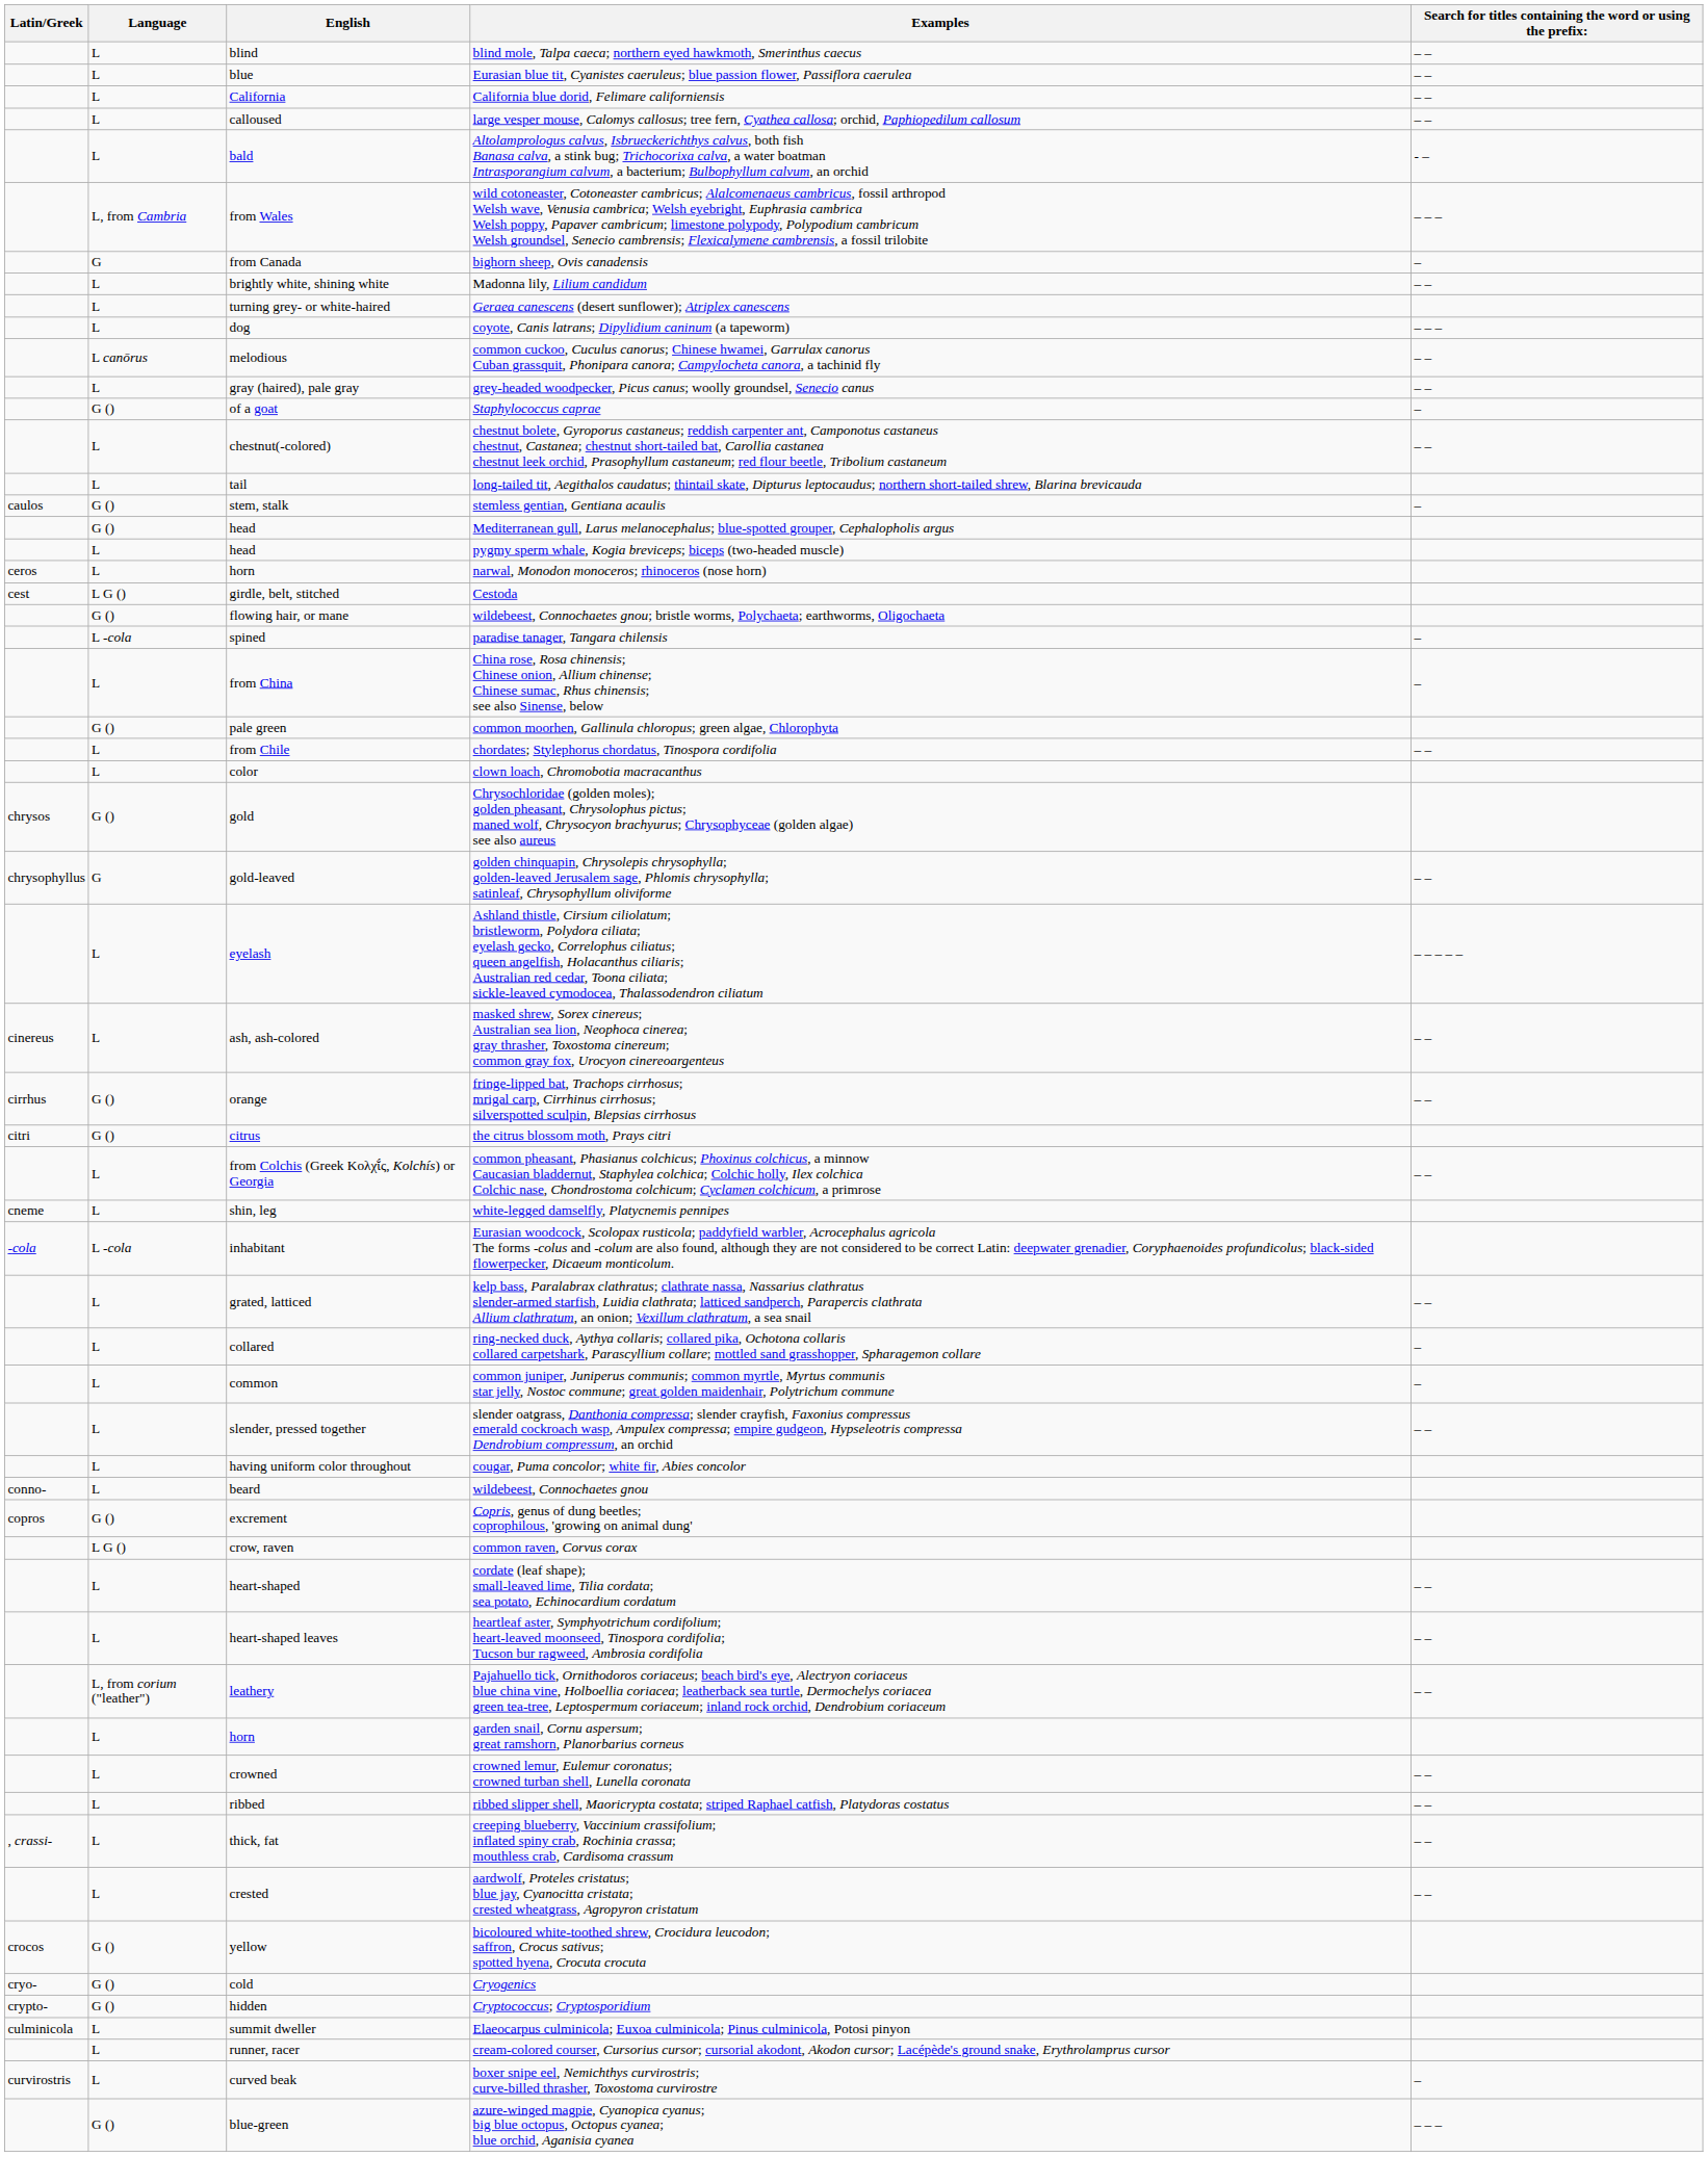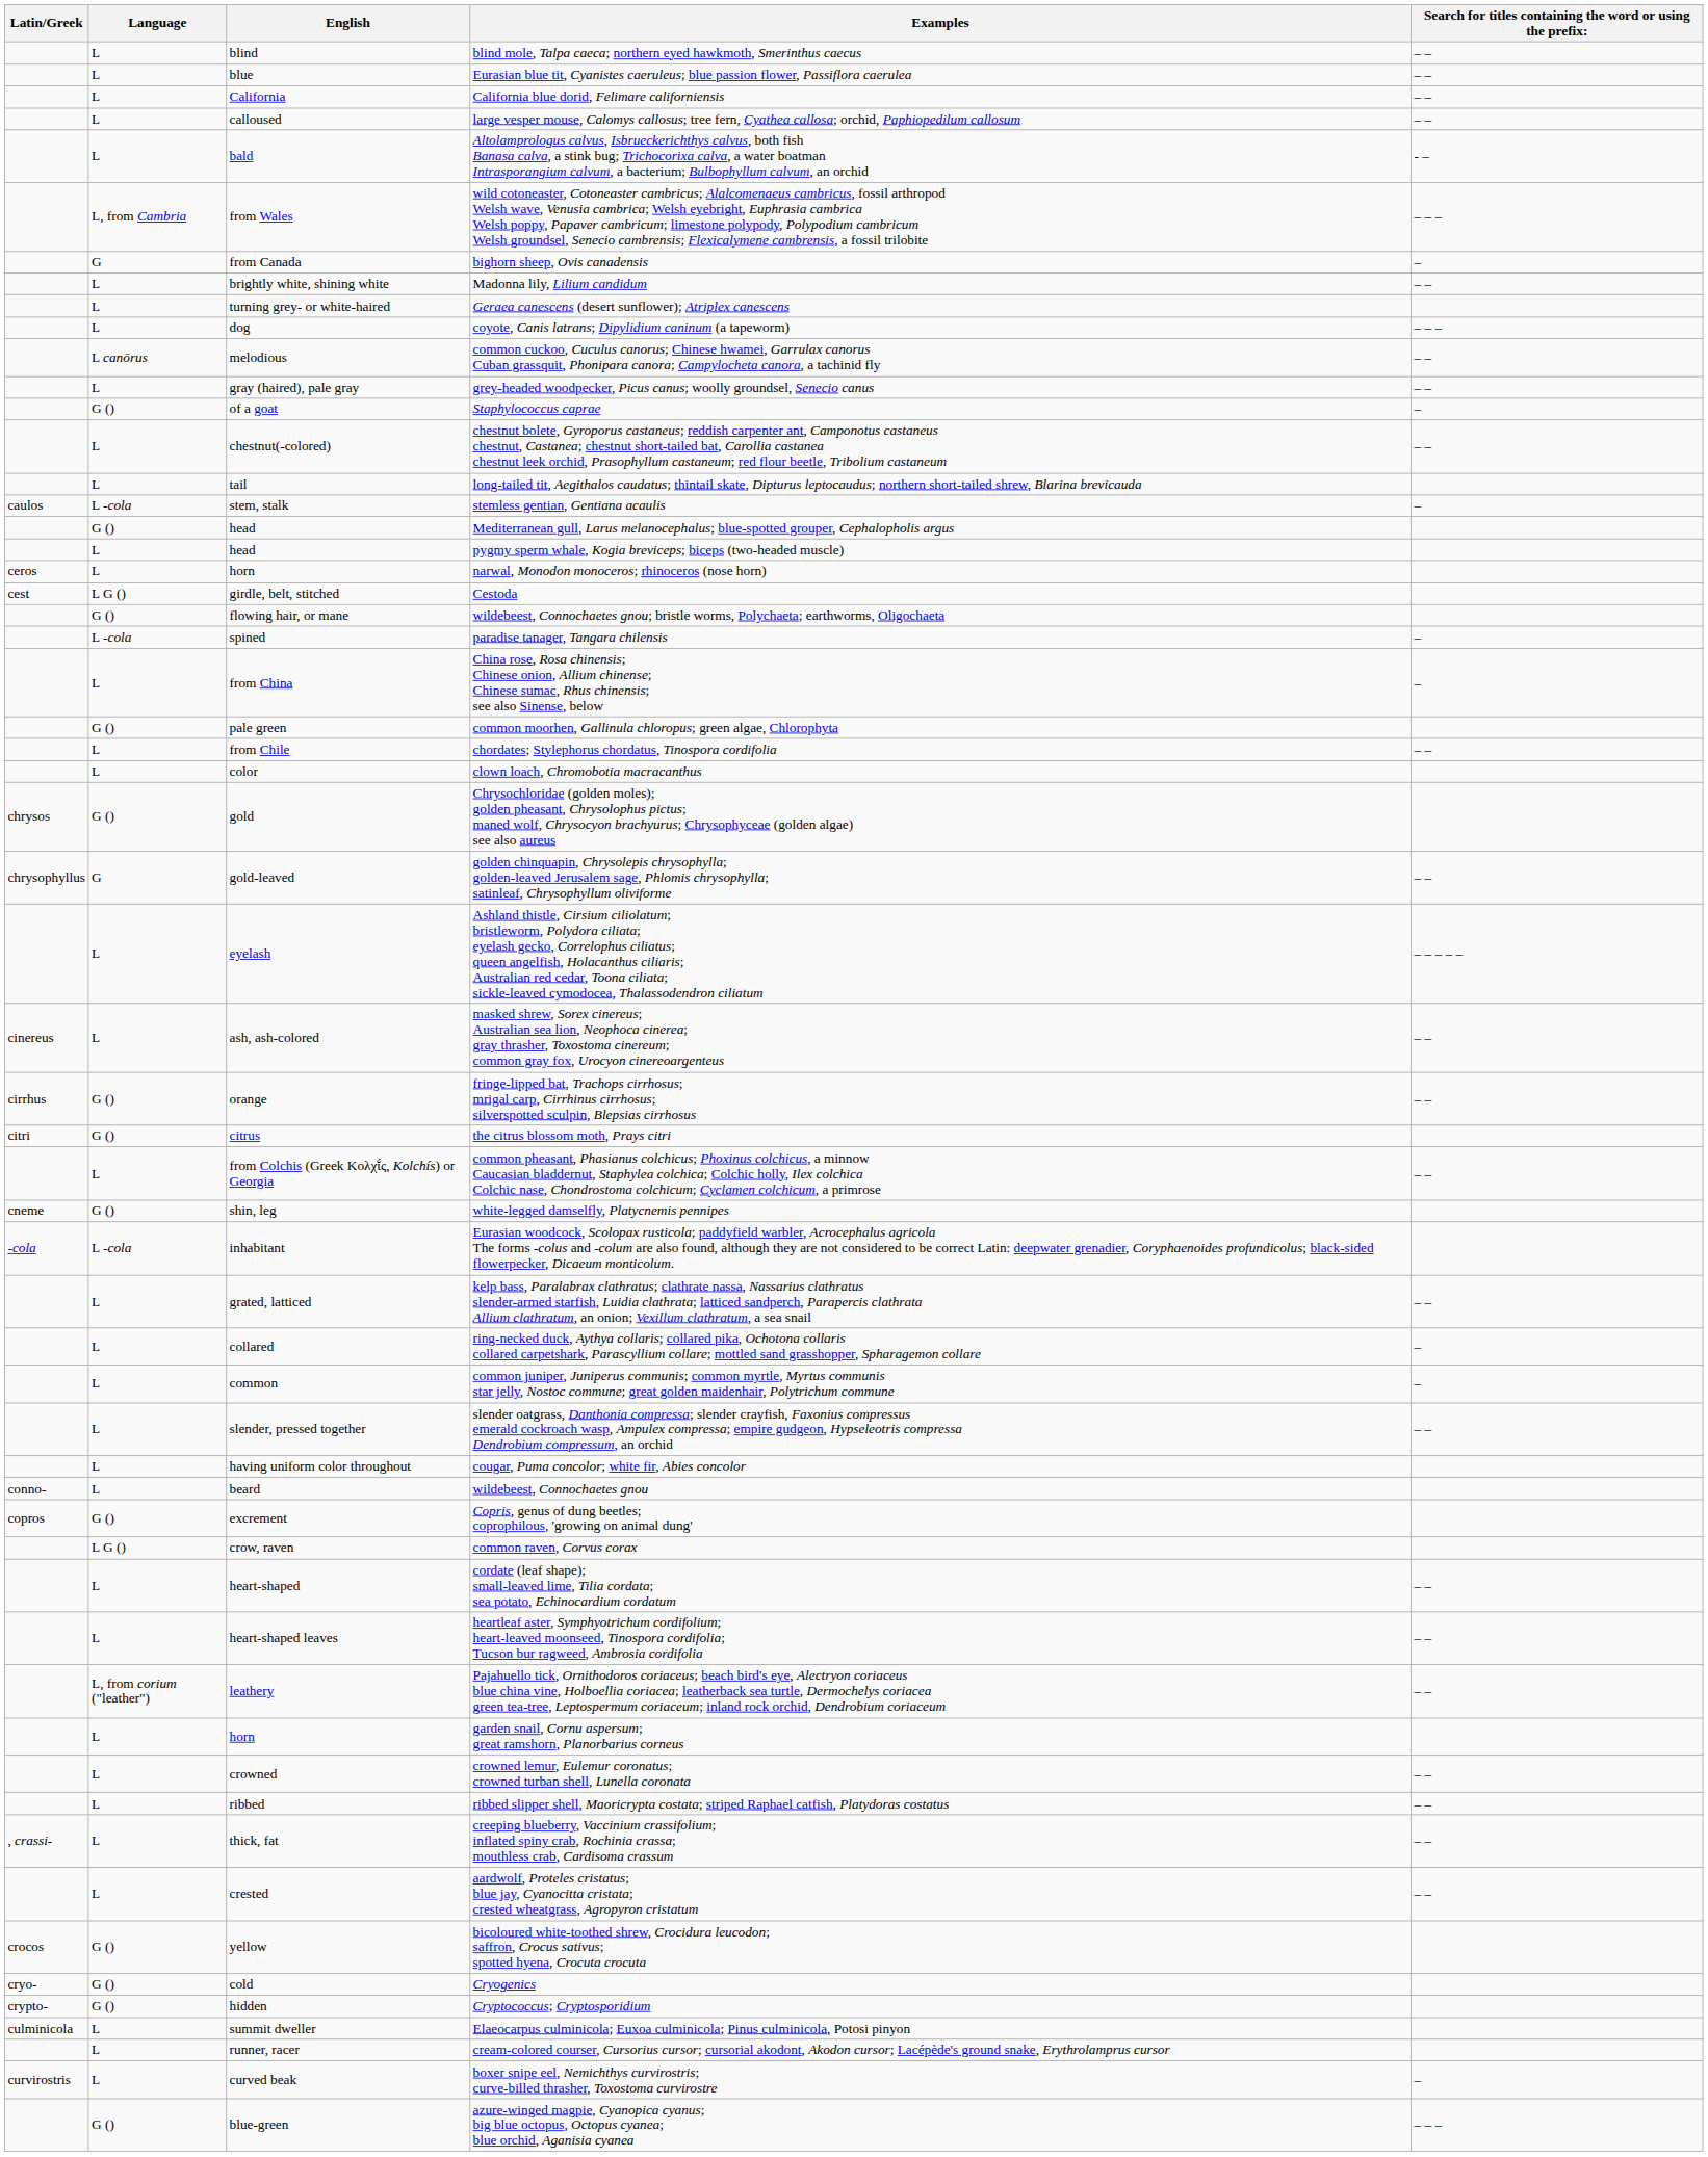stemless gentian, Gentiana acaulis | Language: G () -> L -cola
white-legged damselfly, Platycnemis pennipes | Language: L -> G ()
